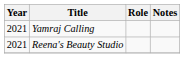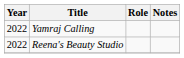Yamraj Calling | Year: 2021 -> 2022
Reena's Beauty Studio | Year: 2021 -> 2022
